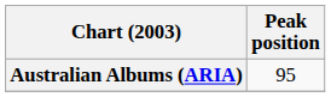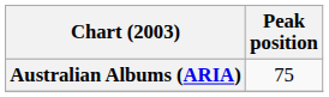Australian Albums (ARIA) | Peak position: 95 -> 75
